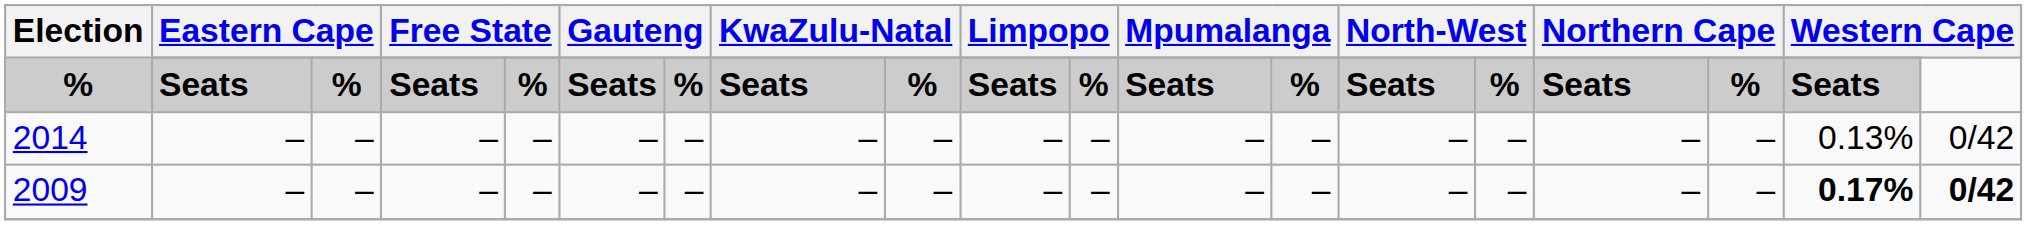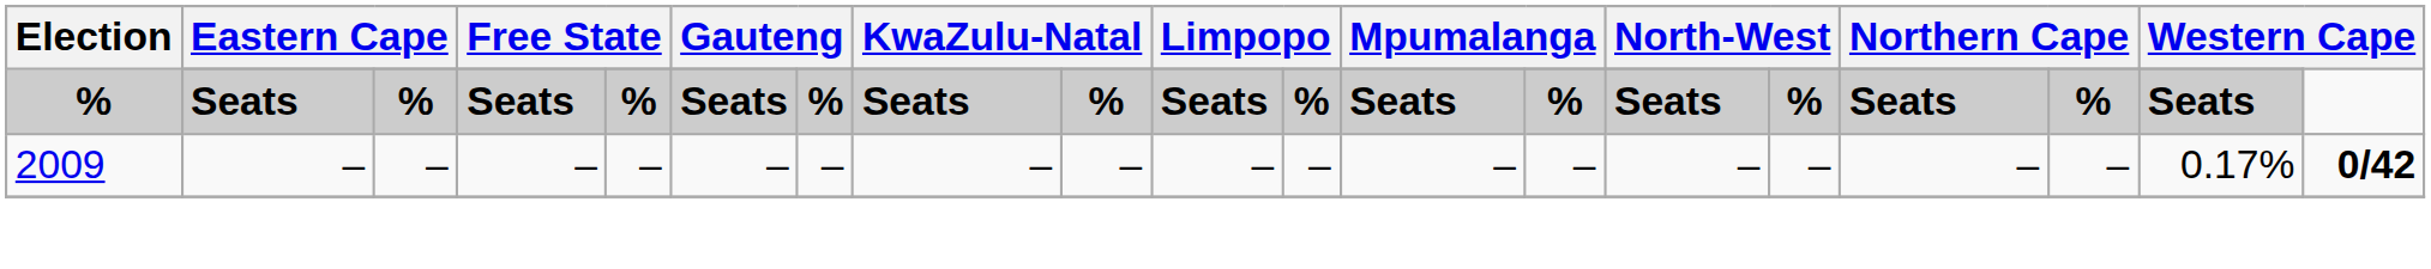- row: 2014 | – | – | – | – | – | – | – | – | – | – | – | – | – | – | – | – | 0.13% | 0/42
2009 | column 18: bold -> normal
